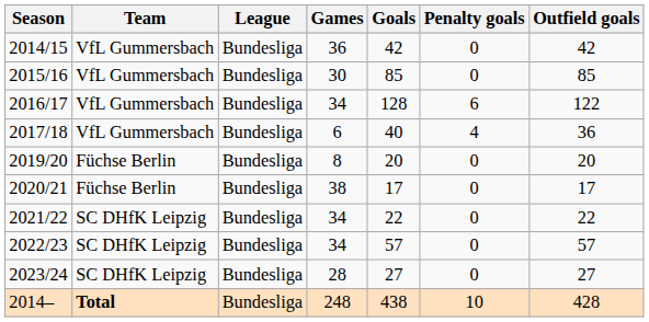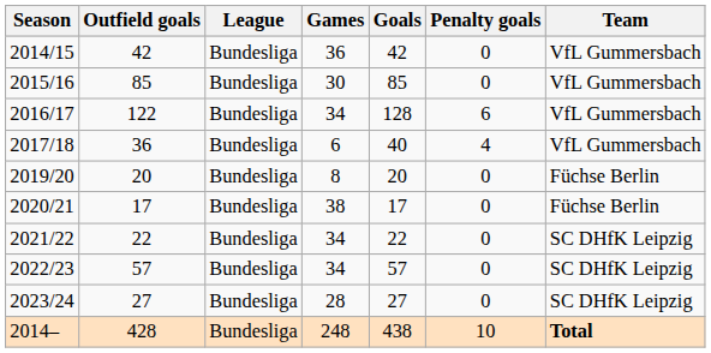columns swapped: Team <-> Outfield goals
